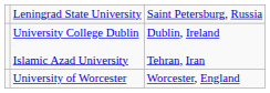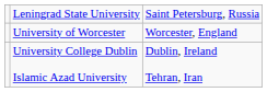rows swapped: University of Worcester <-> University College Dublin Islamic Azad University
